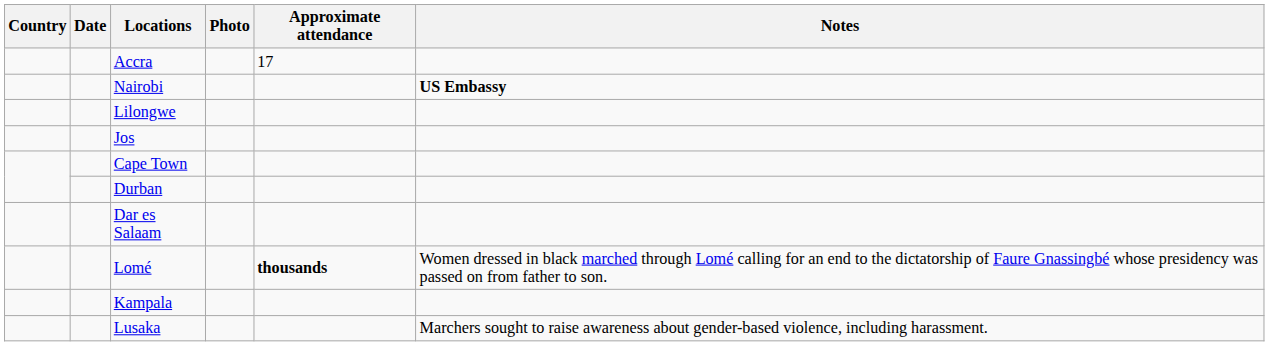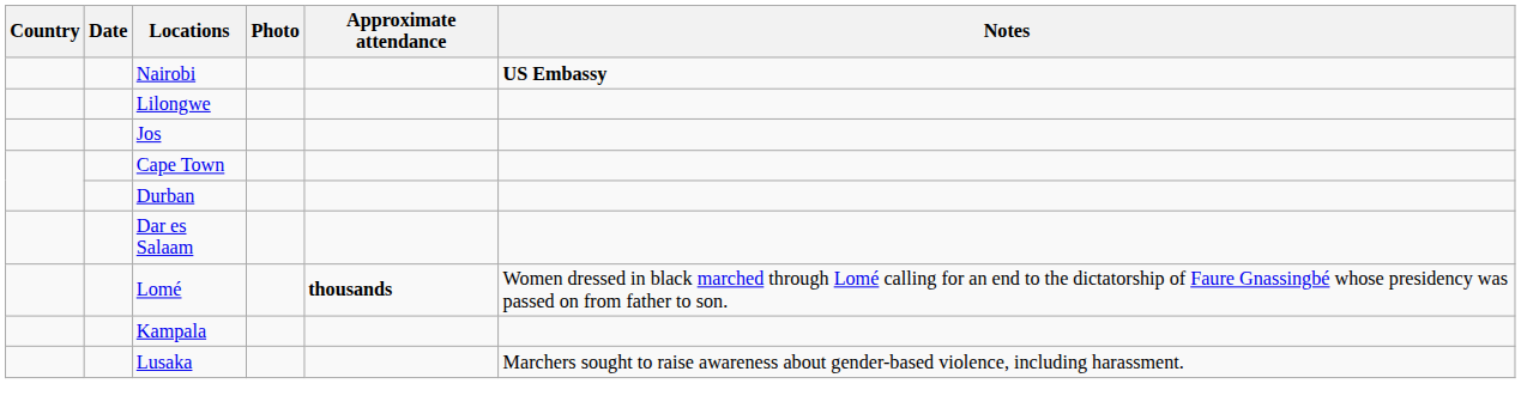- row: Accra | 17
